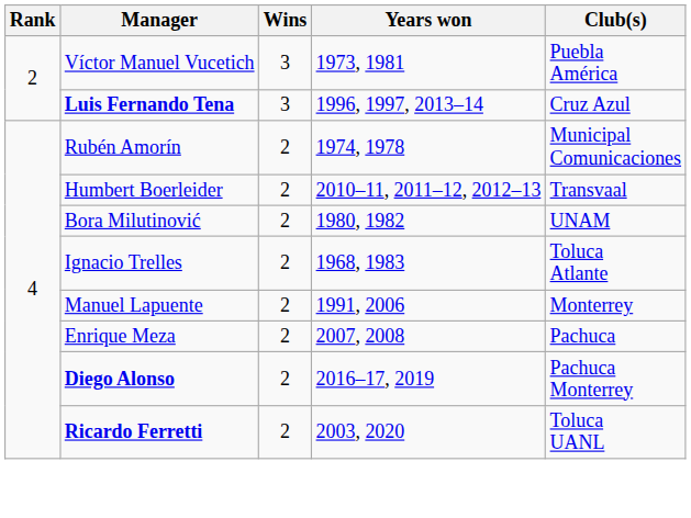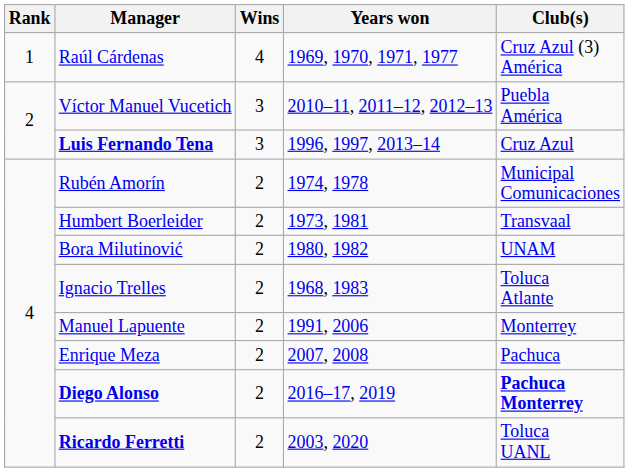+ row: 1 | Raúl Cárdenas | 4 | 1969, 1970, 1971, 1977 | Cruz Azul (3) América
Víctor Manuel Vucetich | Years won: 1973, 1981 -> 2010–11, 2011–12, 2012–13
Humbert Boerleider | Years won: 2010–11, 2011–12, 2012–13 -> 1973, 1981
Diego Alonso | Club(s): normal -> bold
